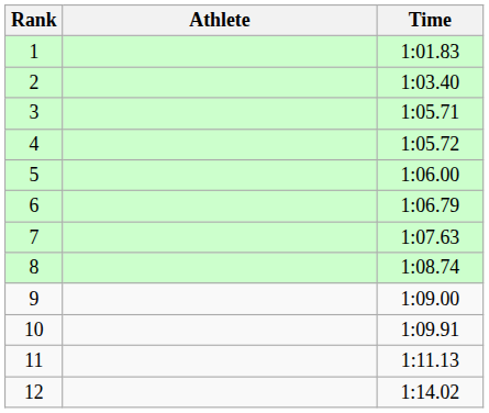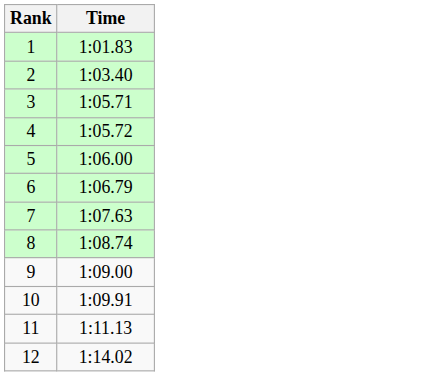- column: Athlete
